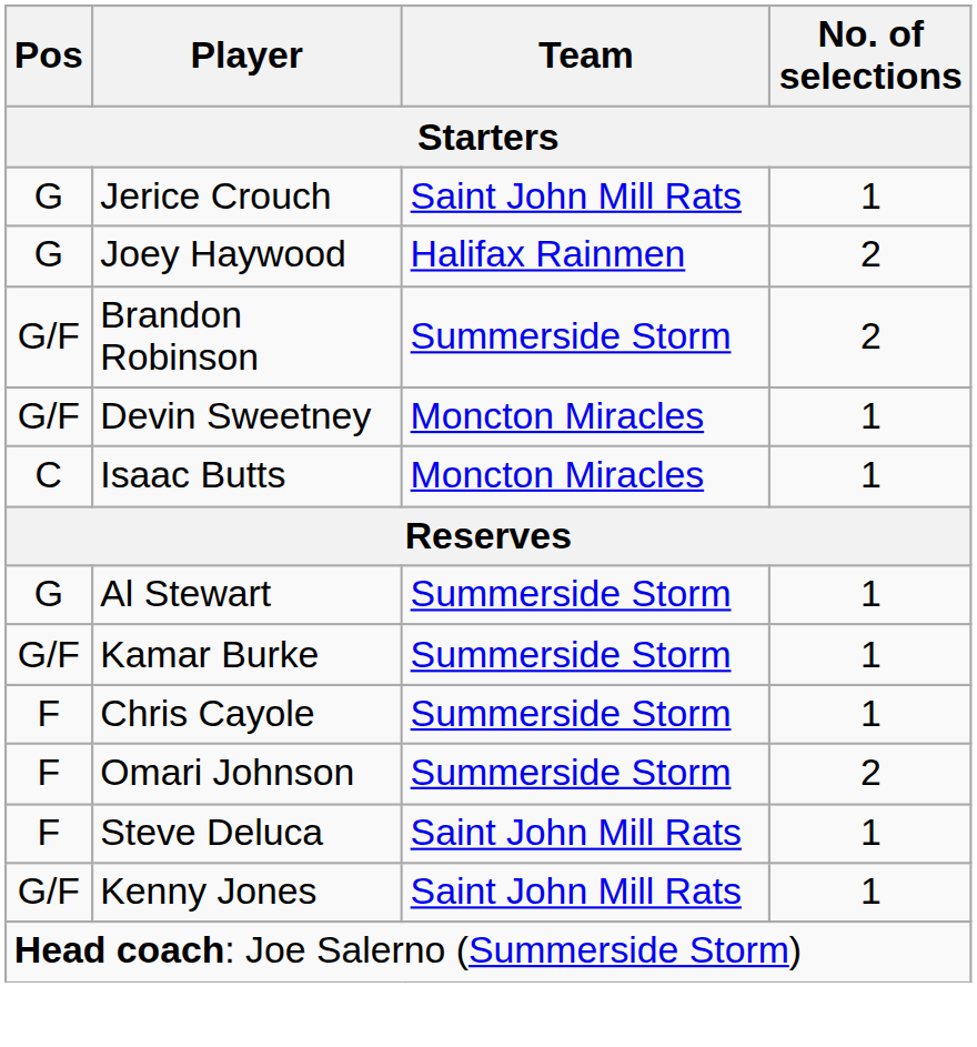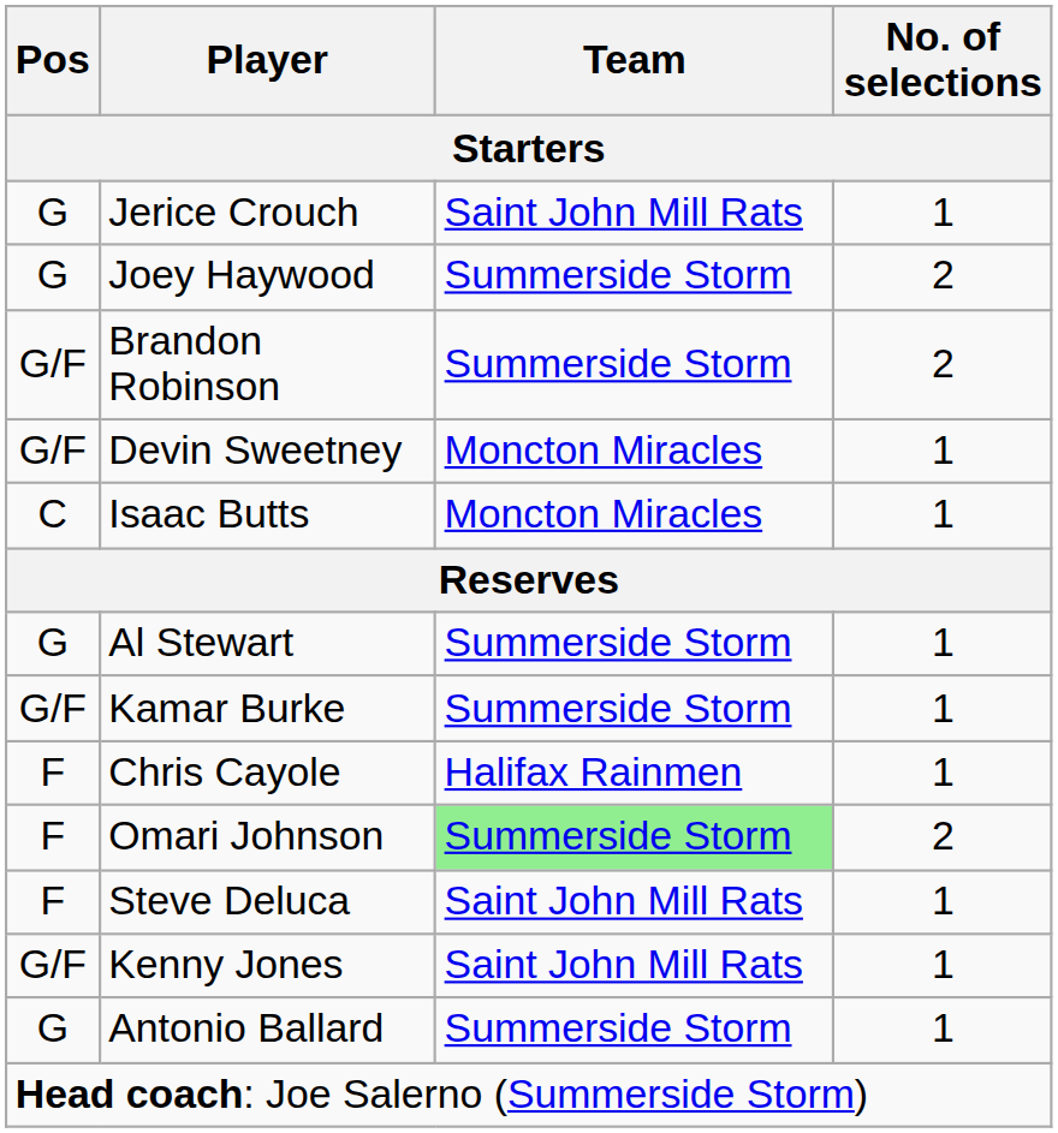Joey Haywood | Team: Halifax Rainmen -> Summerside Storm
Chris Cayole | Team: Summerside Storm -> Halifax Rainmen
Omari Johnson | Team: no background -> lightgreen background
+ row: G | Antonio Ballard | Summerside Storm | 1
